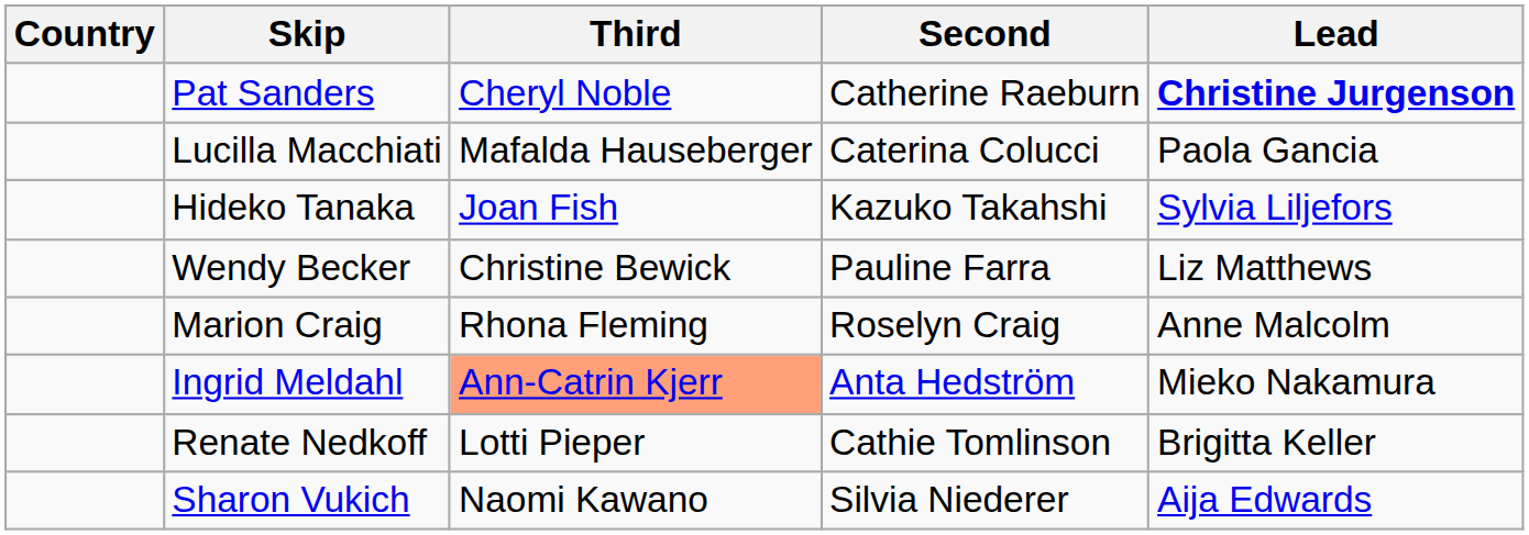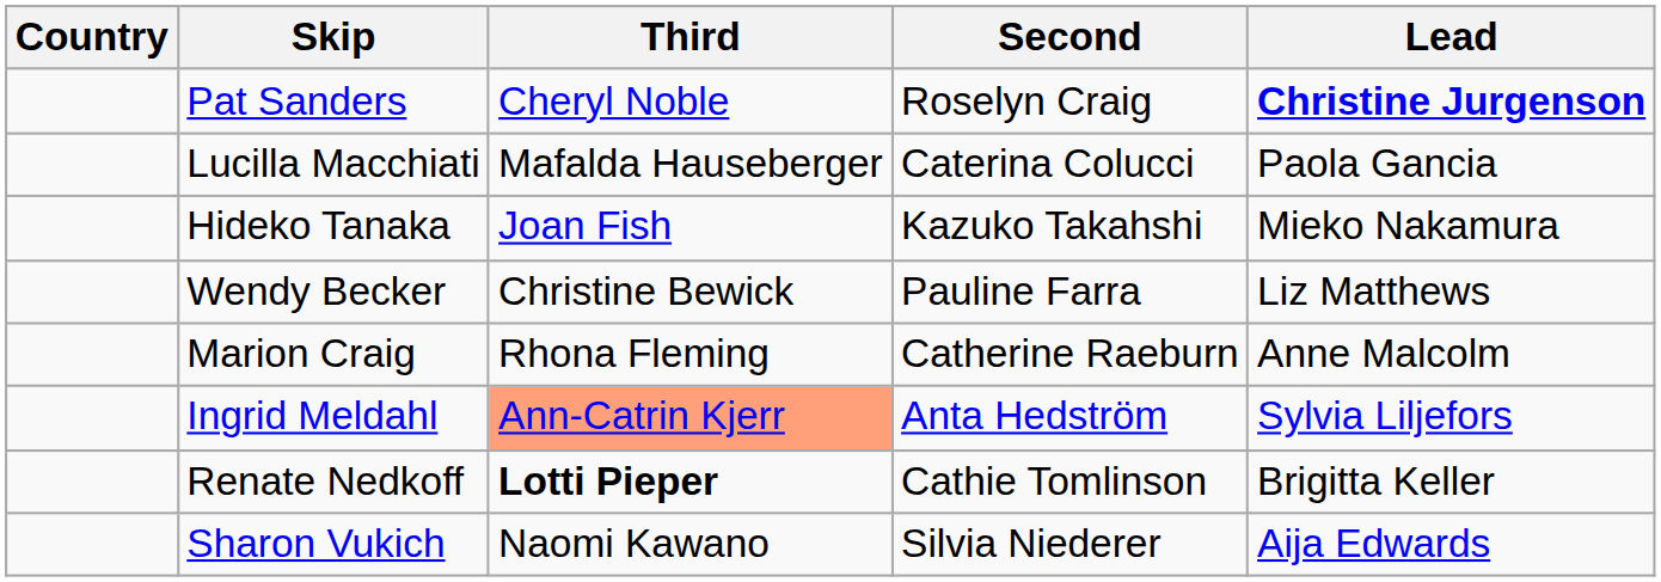Pat Sanders | Second: Catherine Raeburn -> Roselyn Craig
Hideko Tanaka | Lead: Sylvia Liljefors -> Mieko Nakamura
Marion Craig | Second: Roselyn Craig -> Catherine Raeburn
Ingrid Meldahl | Lead: Mieko Nakamura -> Sylvia Liljefors
Renate Nedkoff | Third: normal -> bold
